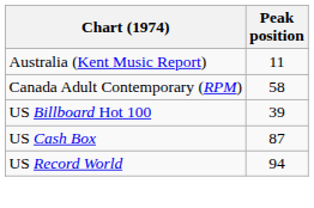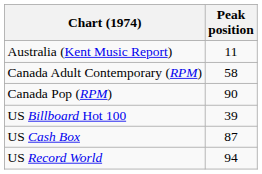+ row: Canada Pop (RPM) | 90
